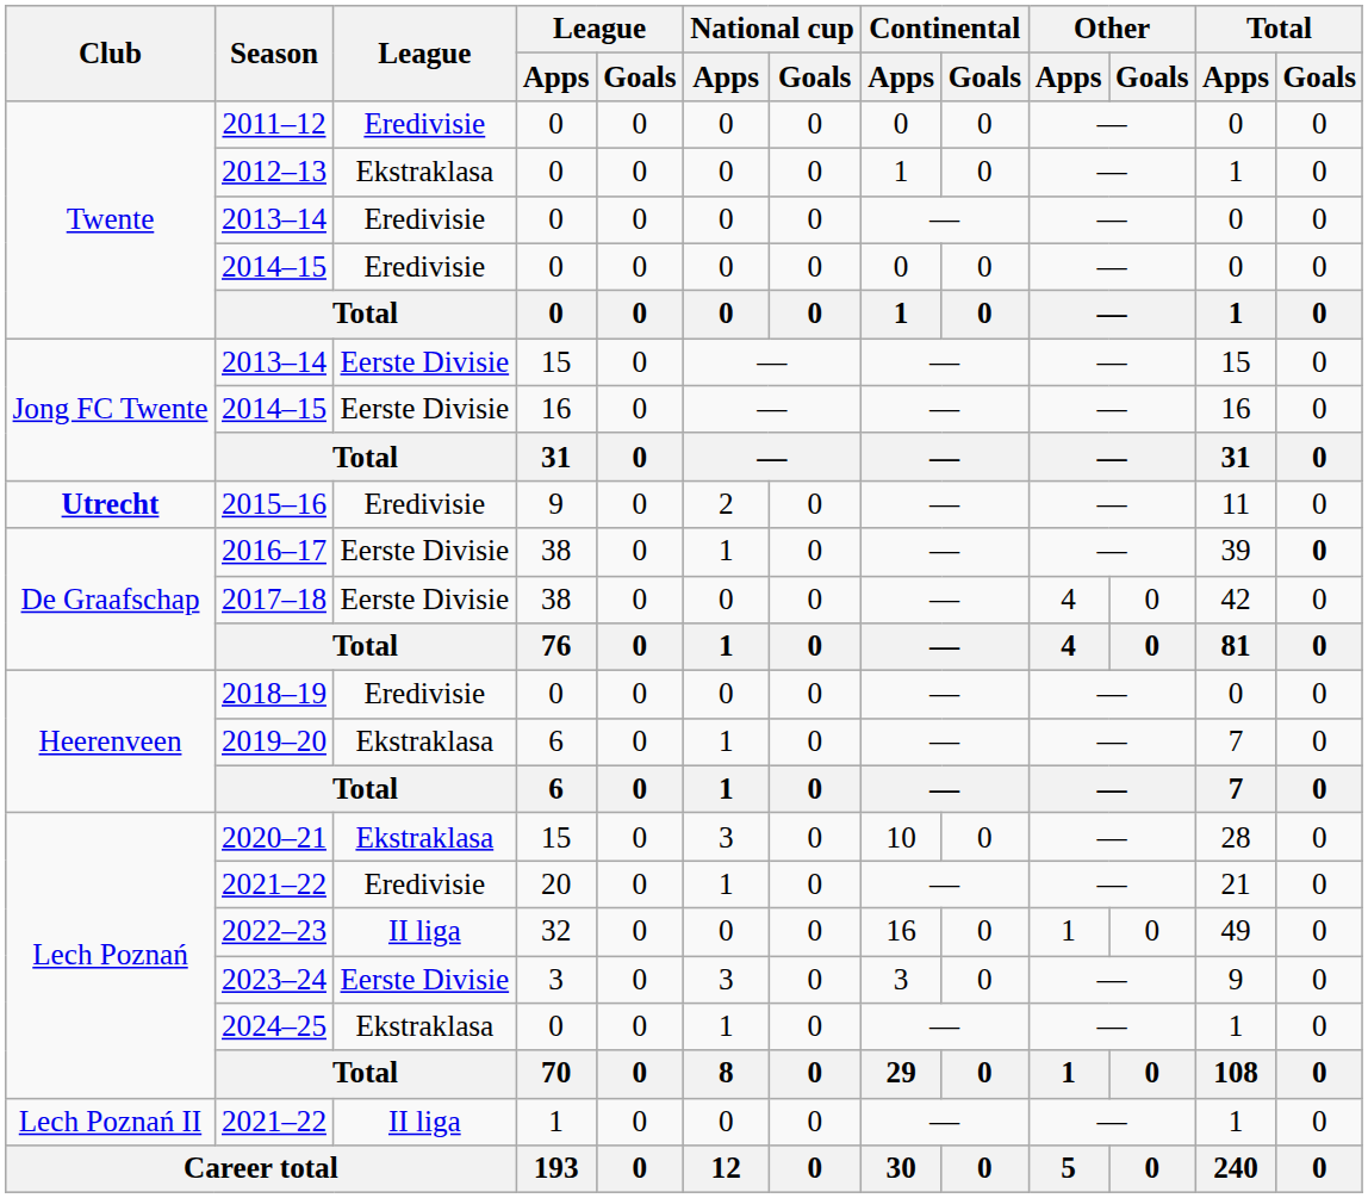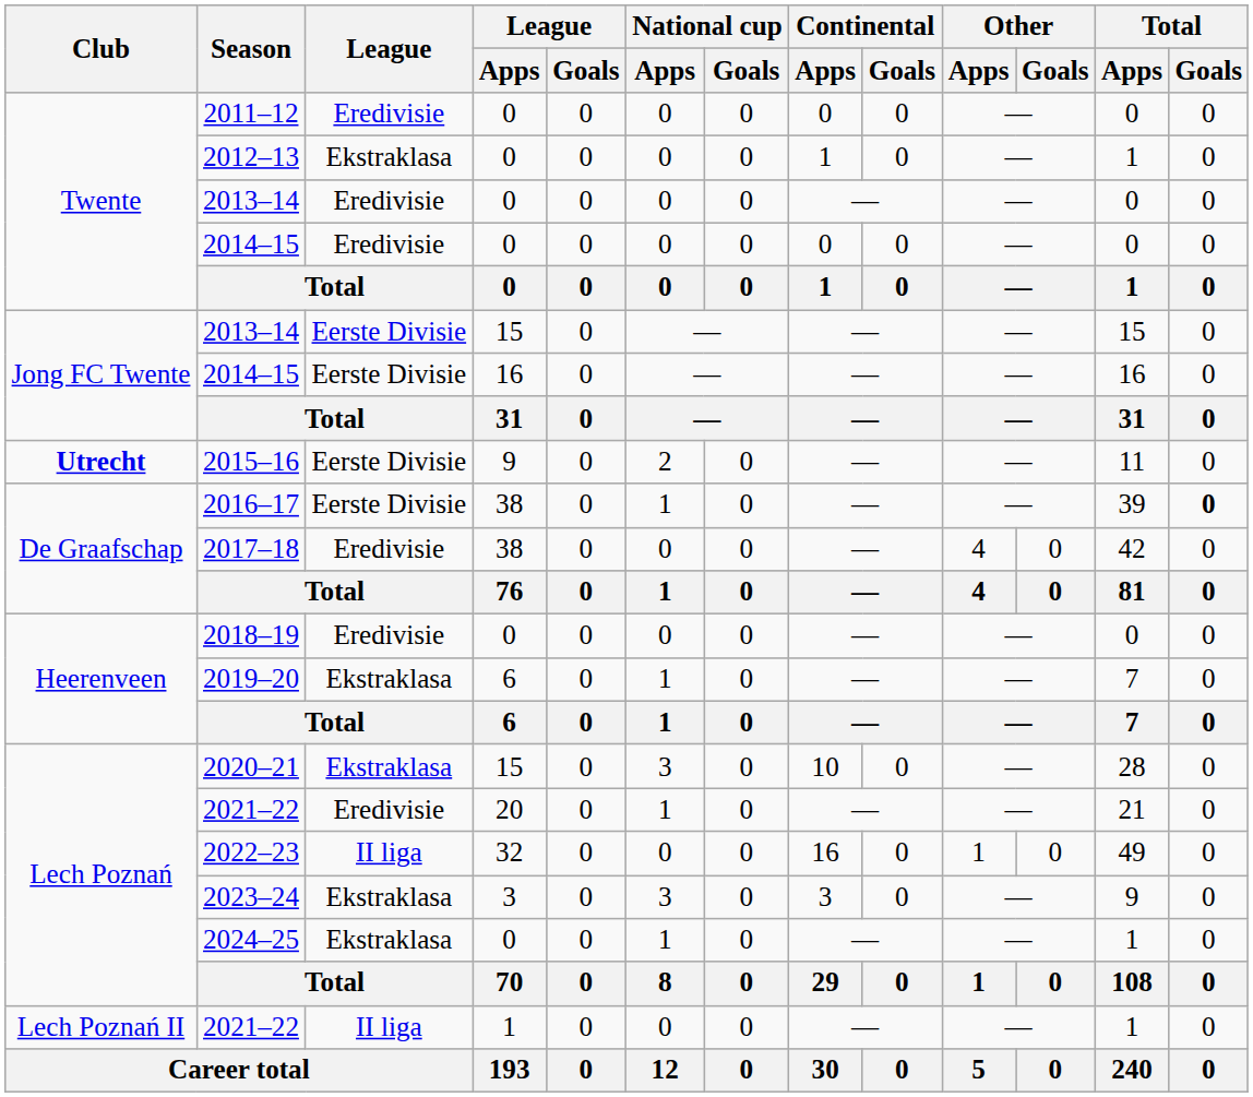2015–16 | League: Eredivisie -> Eerste Divisie
2017–18 | League: Eerste Divisie -> Eredivisie
2023–24 | League: Eerste Divisie -> Ekstraklasa
